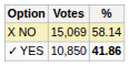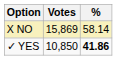X NO | Votes: 15,069 -> 15,869
